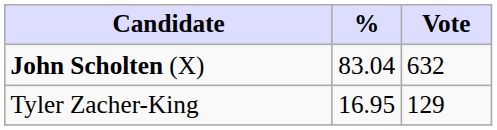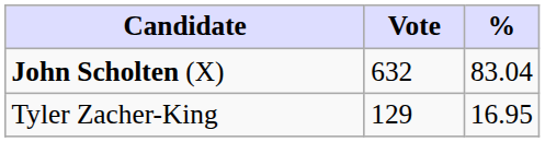columns swapped: Vote <-> %
